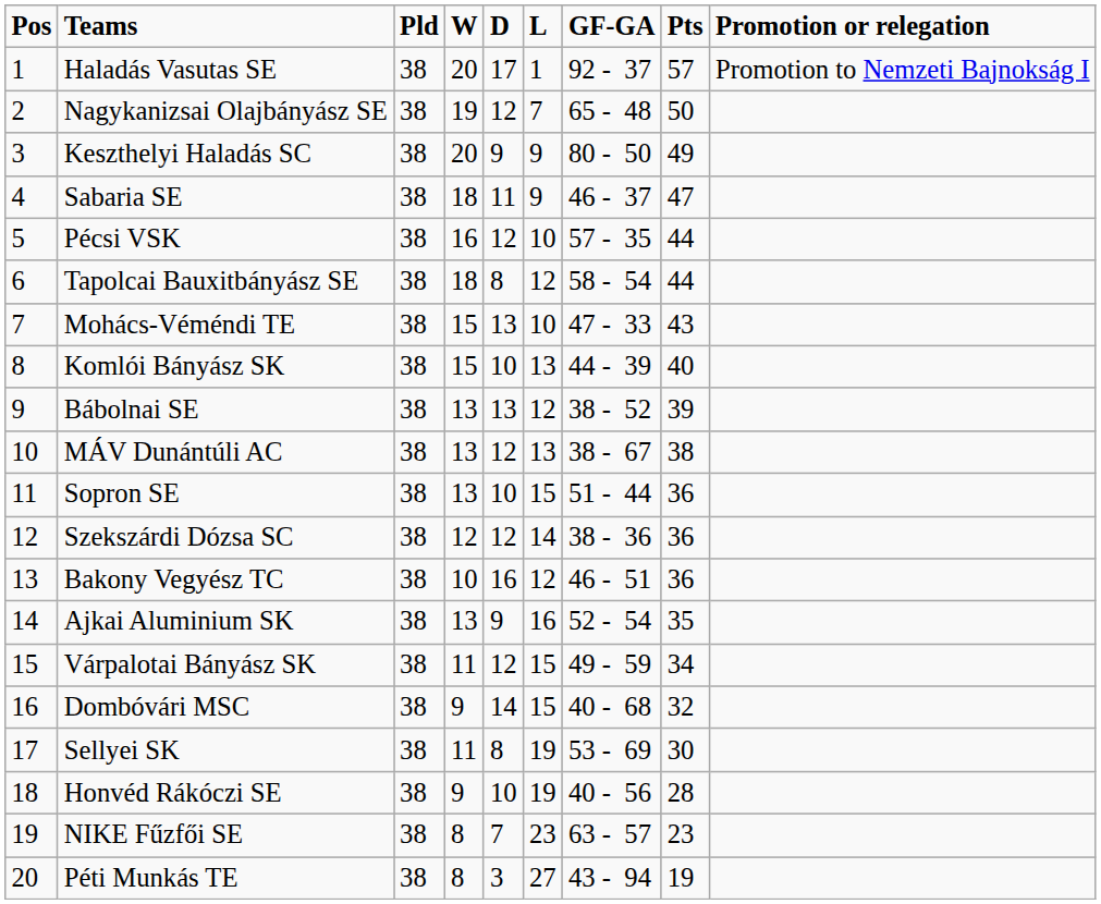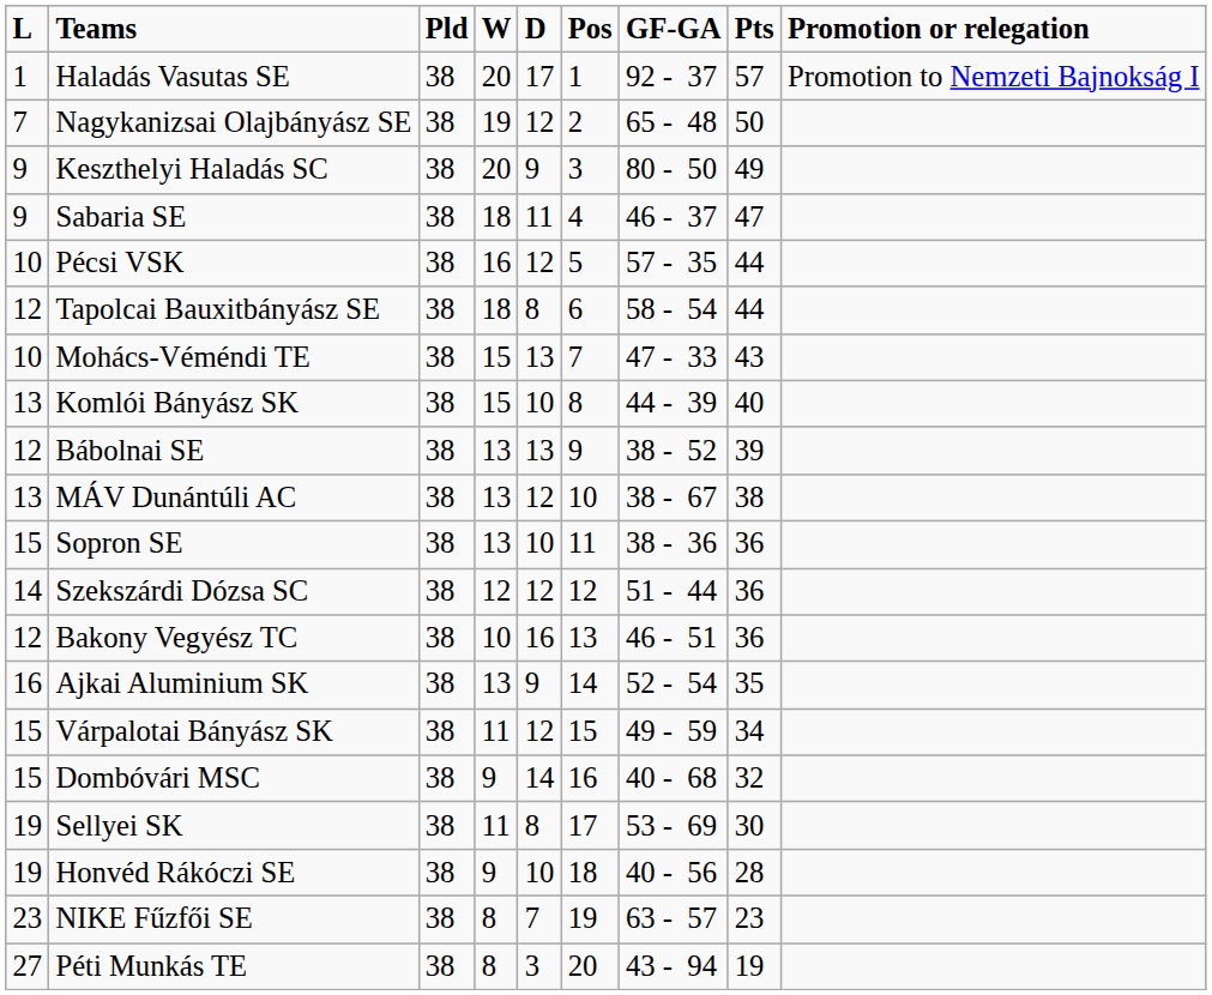columns swapped: Pos <-> L
Sopron SE | GF-GA: 51 - 44 -> 38 - 36
Szekszárdi Dózsa SC | GF-GA: 38 - 36 -> 51 - 44
